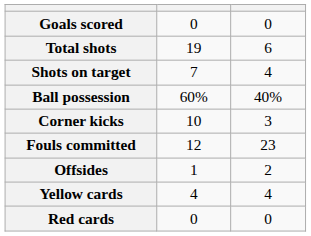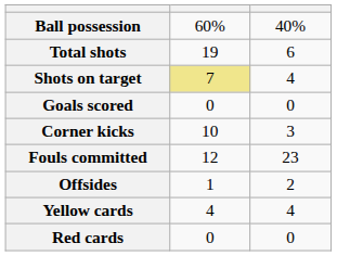rows swapped: Goals scored <-> Ball possession
Shots on target | column 2: no background -> khaki background
